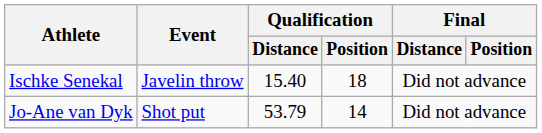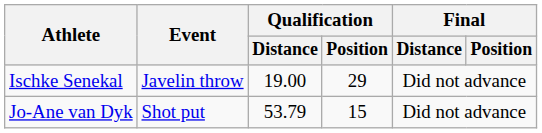Ischke Senekal | Qualification / Distance: 15.40 -> 19.00
Ischke Senekal | Qualification / Position: 18 -> 29
Jo-Ane van Dyk | Qualification / Position: 14 -> 15
